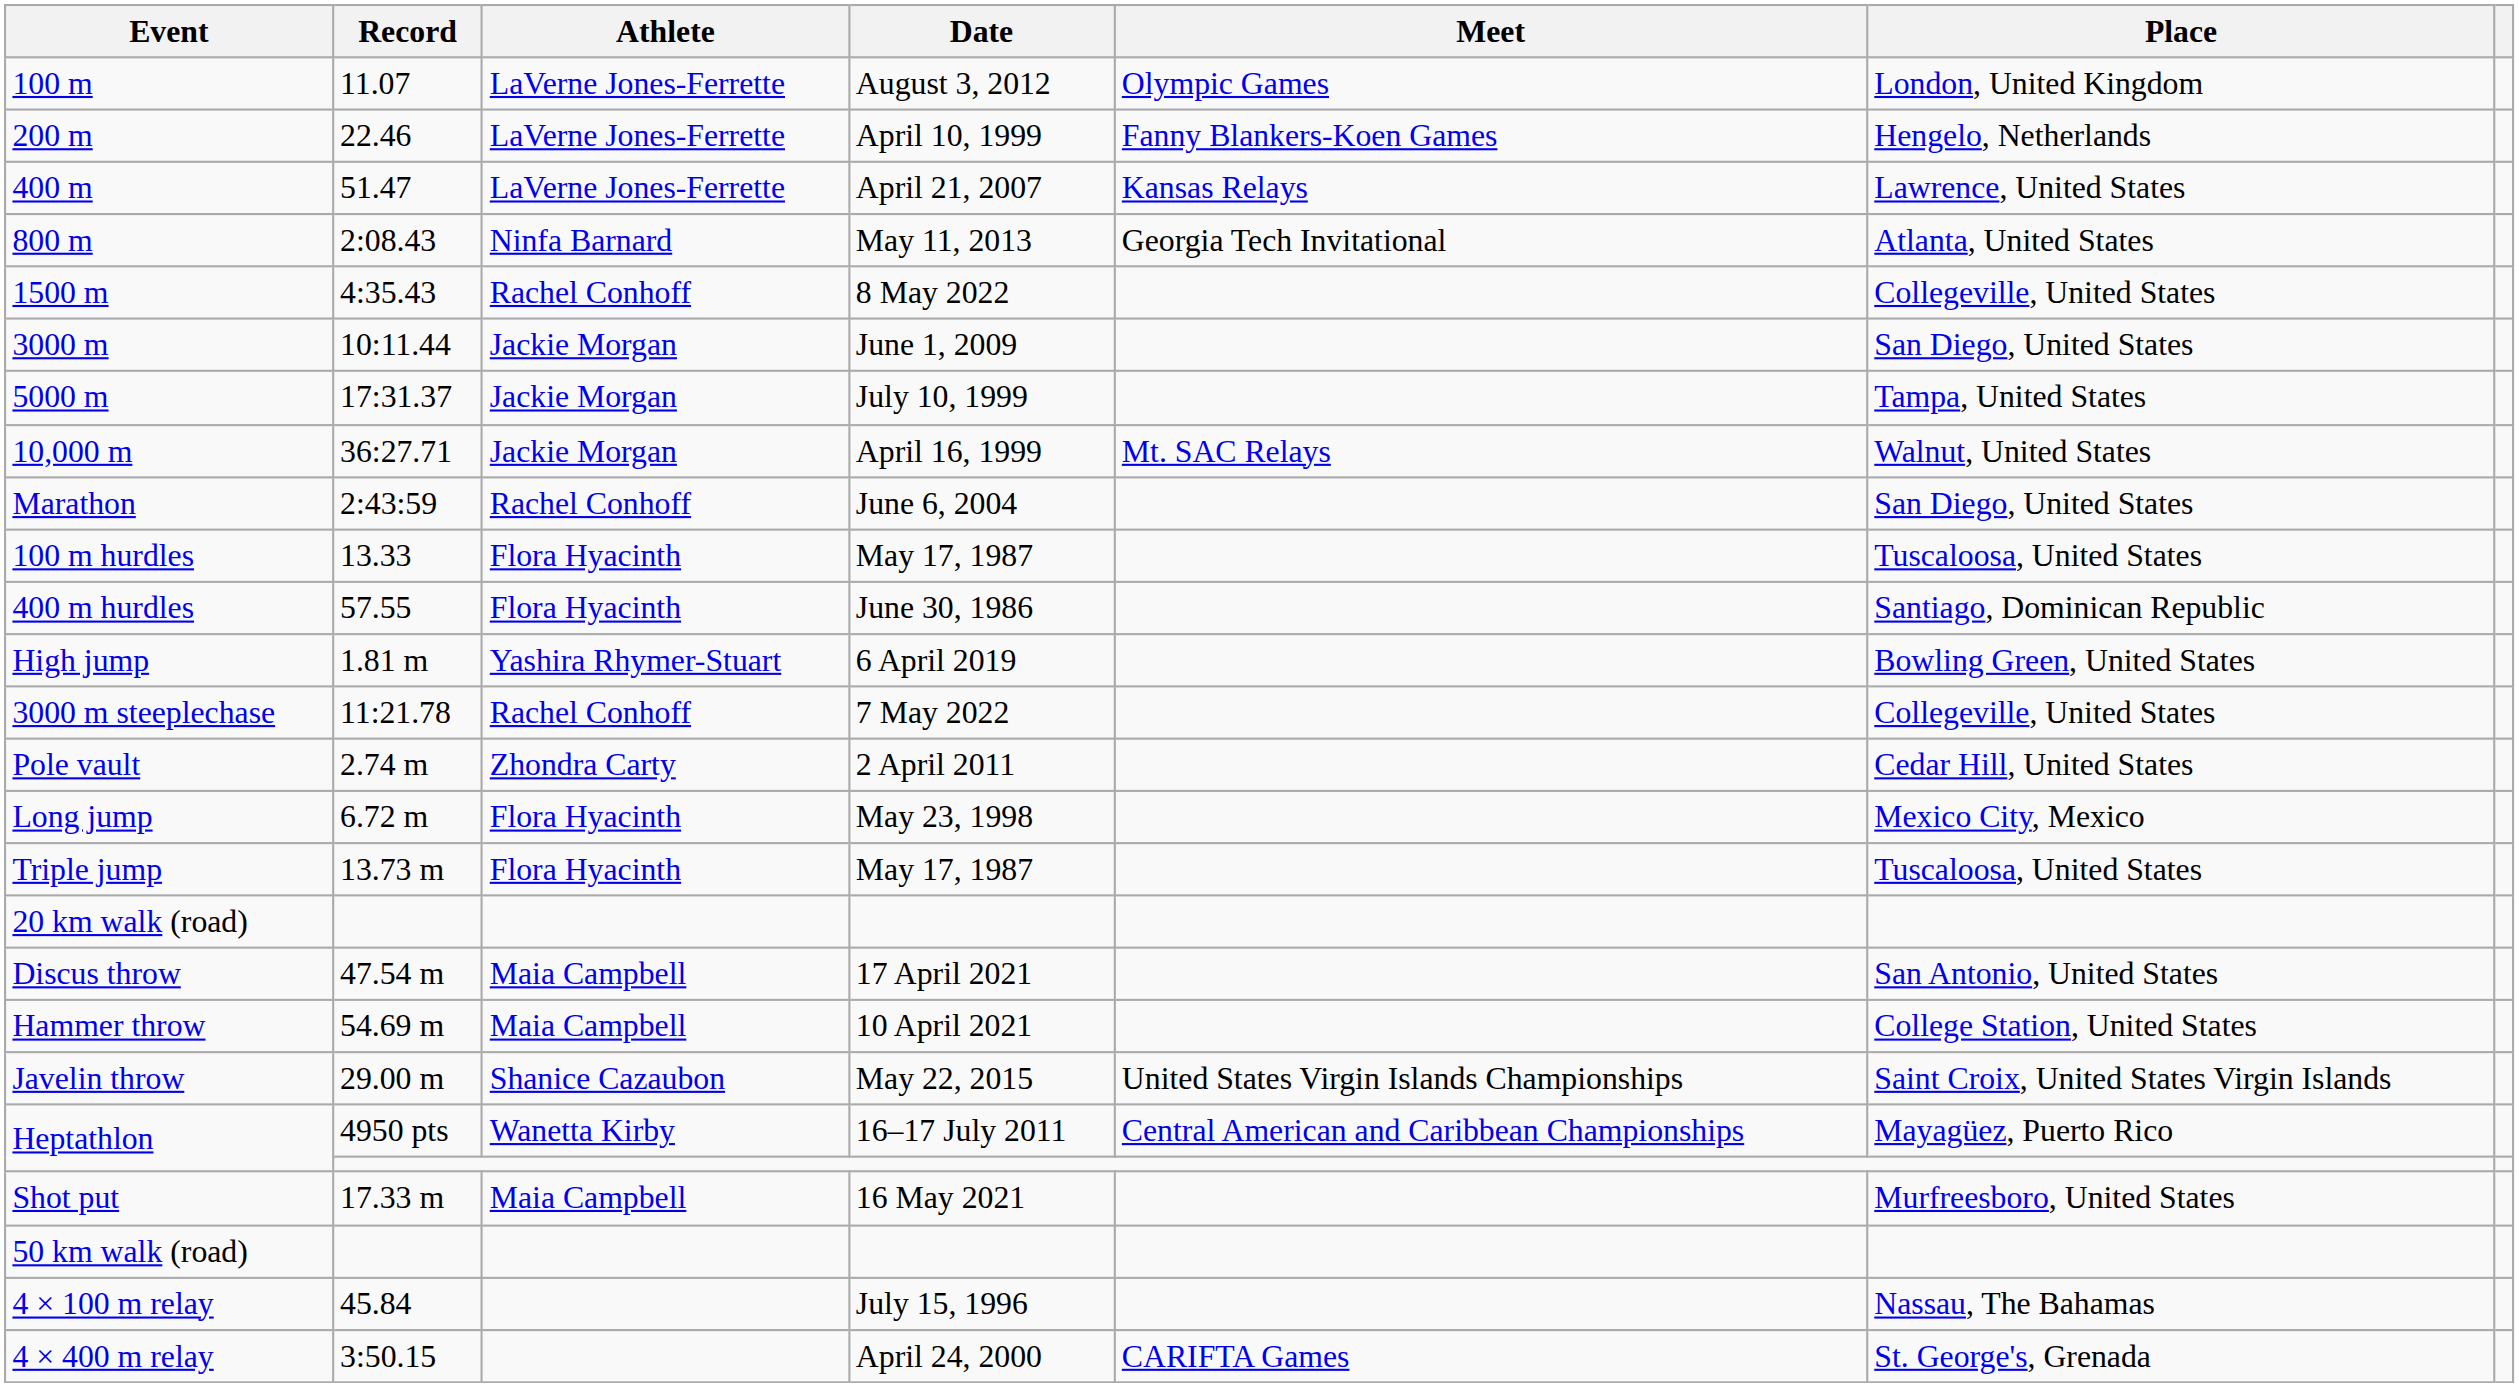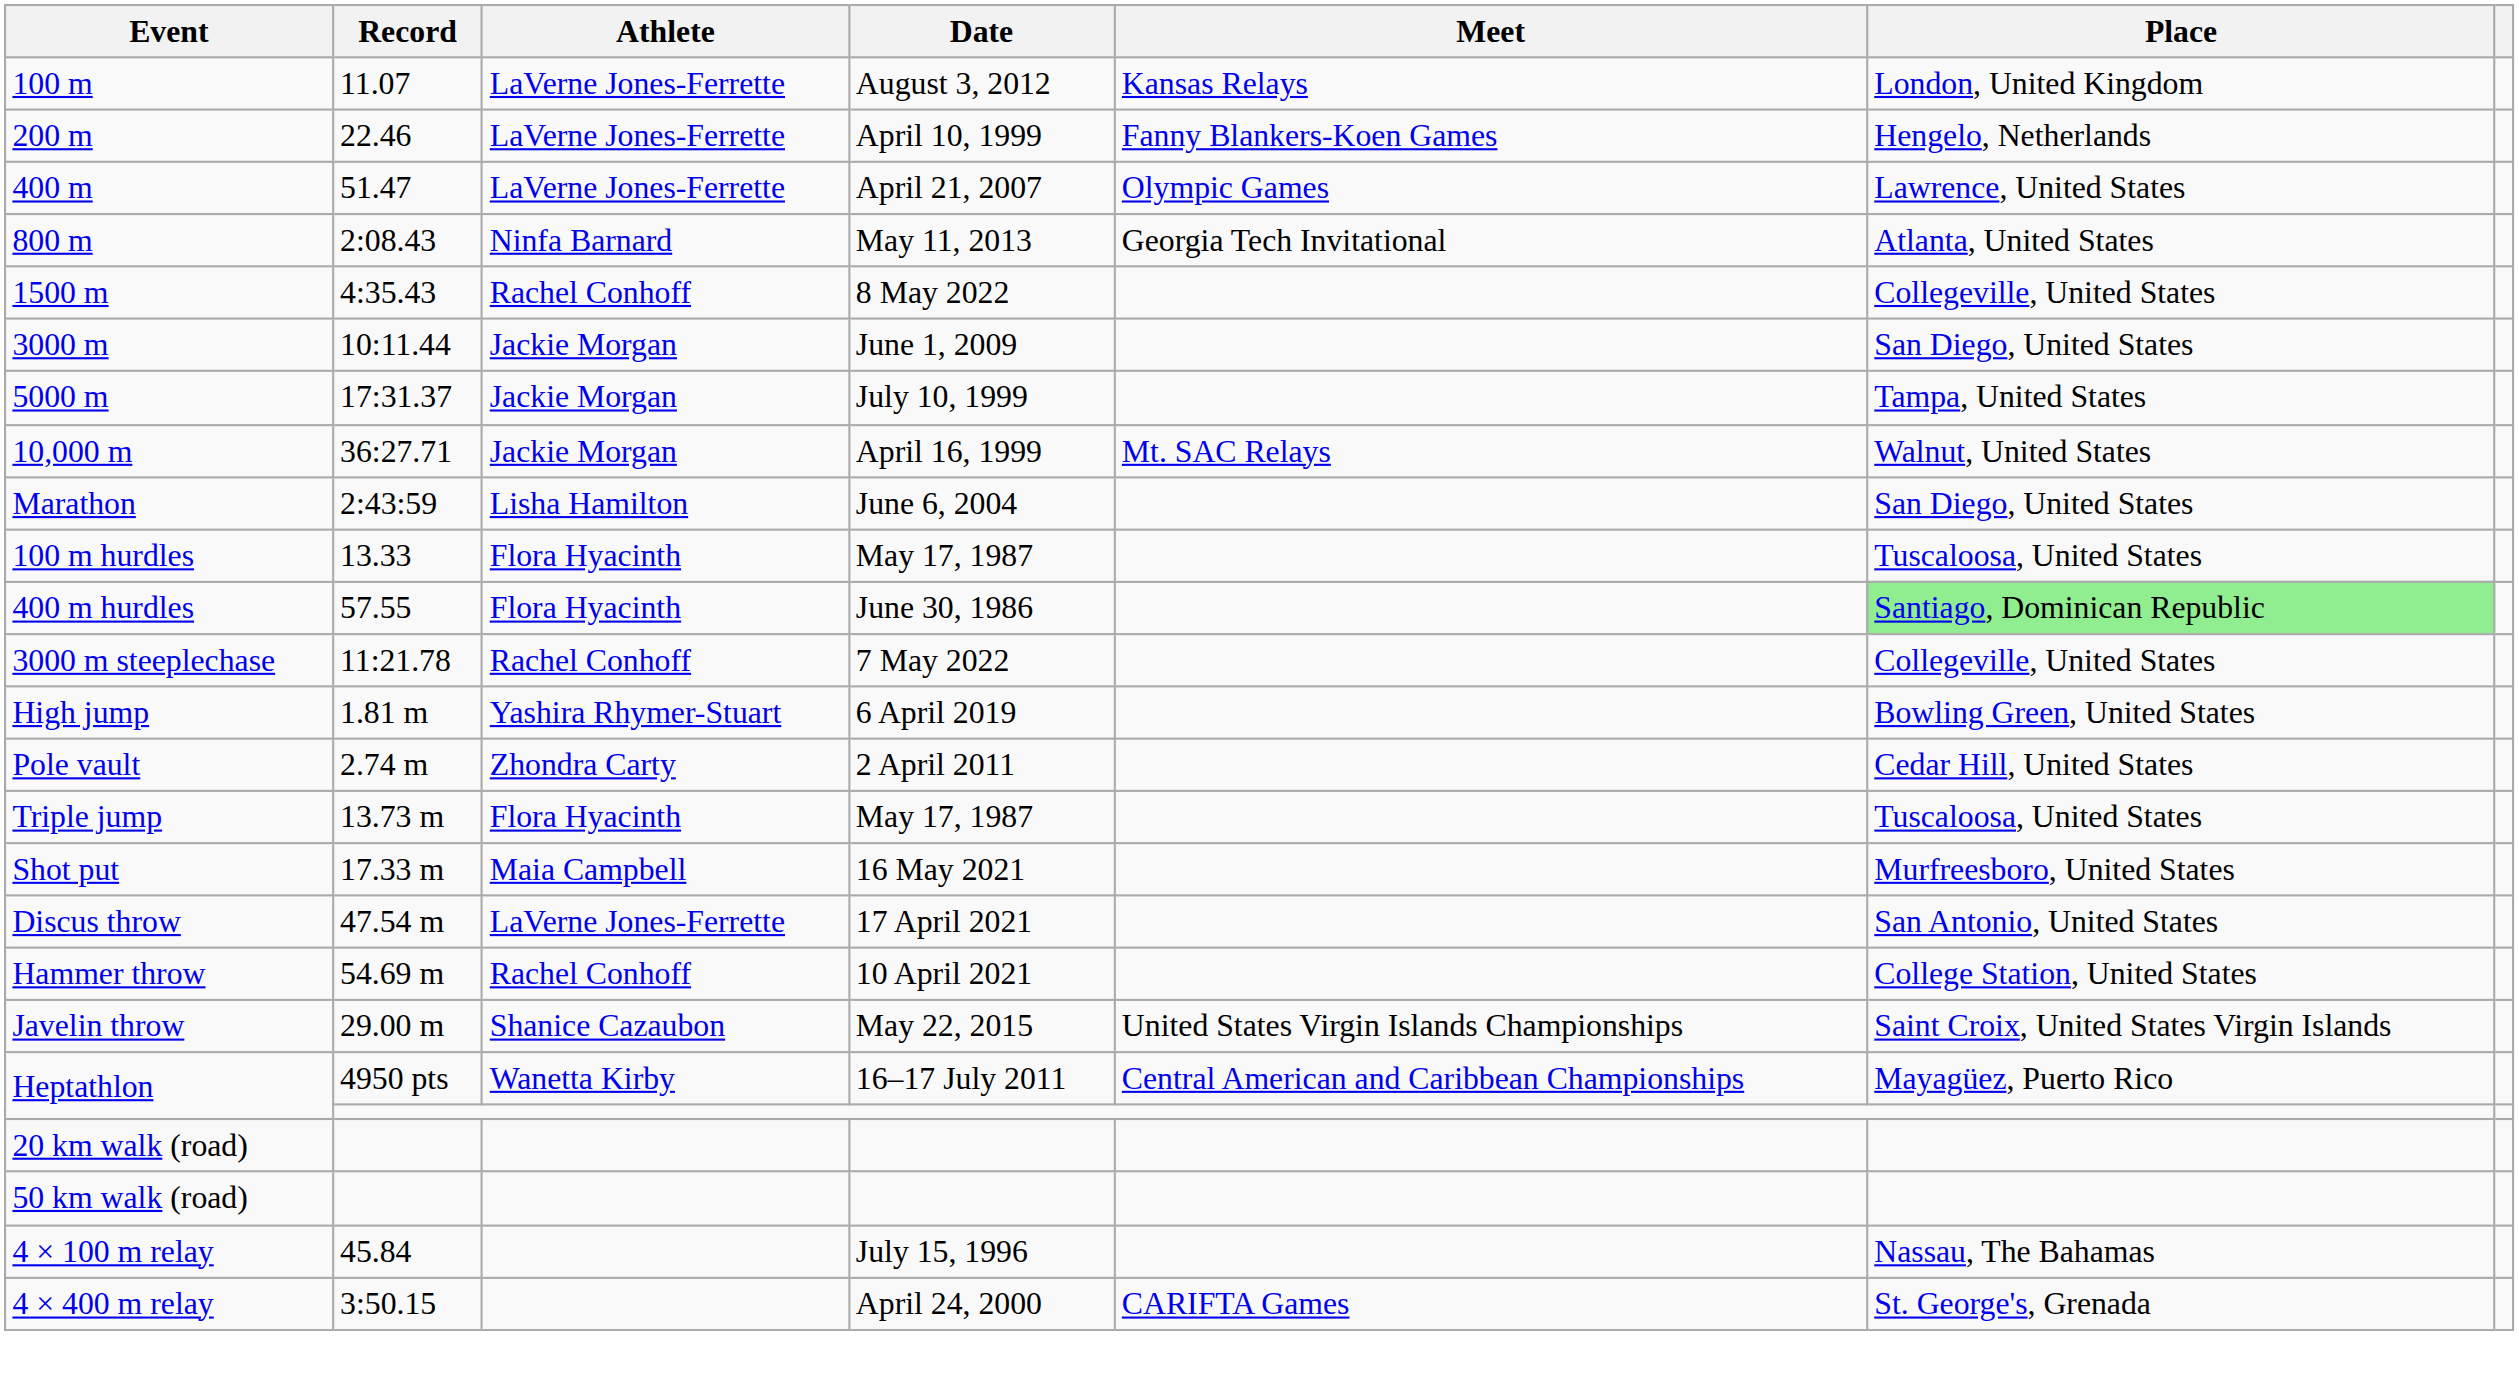100 m | Meet: Olympic Games -> Kansas Relays
400 m | Meet: Kansas Relays -> Olympic Games
Marathon | Athlete: Rachel Conhoff -> Lisha Hamilton
400 m hurdles | Place: no background -> lightgreen background
rows swapped: 3000 m steeplechase <-> High jump
- row: Long jump | 6.72 m | Flora Hyacinth | May 23, 1998 | Mexico City, Mexico
rows swapped: Shot put <-> 20 km walk (road)
Discus throw | Athlete: Maia Campbell -> LaVerne Jones-Ferrette
Hammer throw | Athlete: Maia Campbell -> Rachel Conhoff
